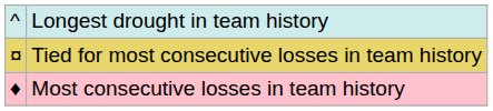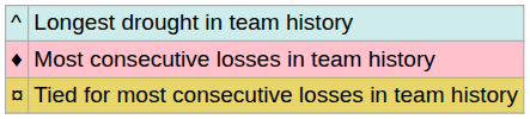rows swapped: Most consecutive losses in team history <-> Tied for most consecutive losses in team history
